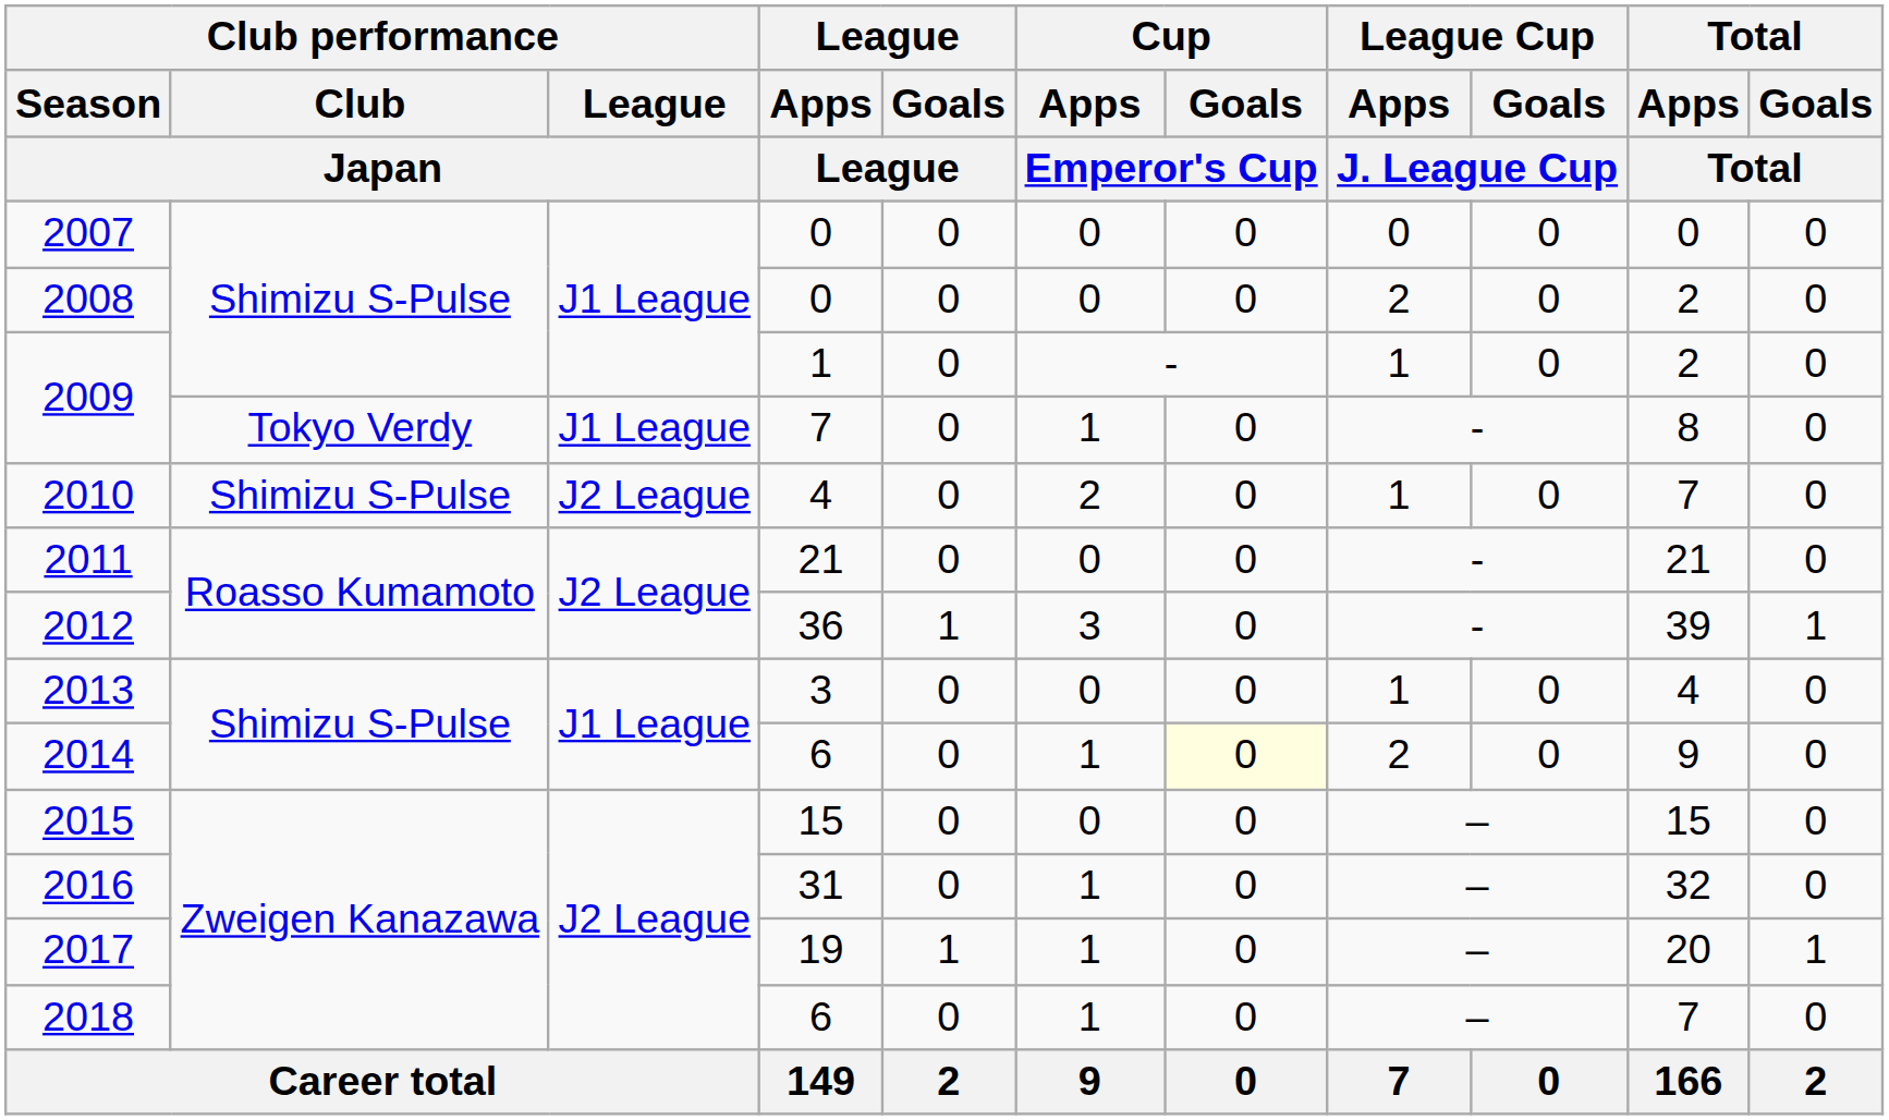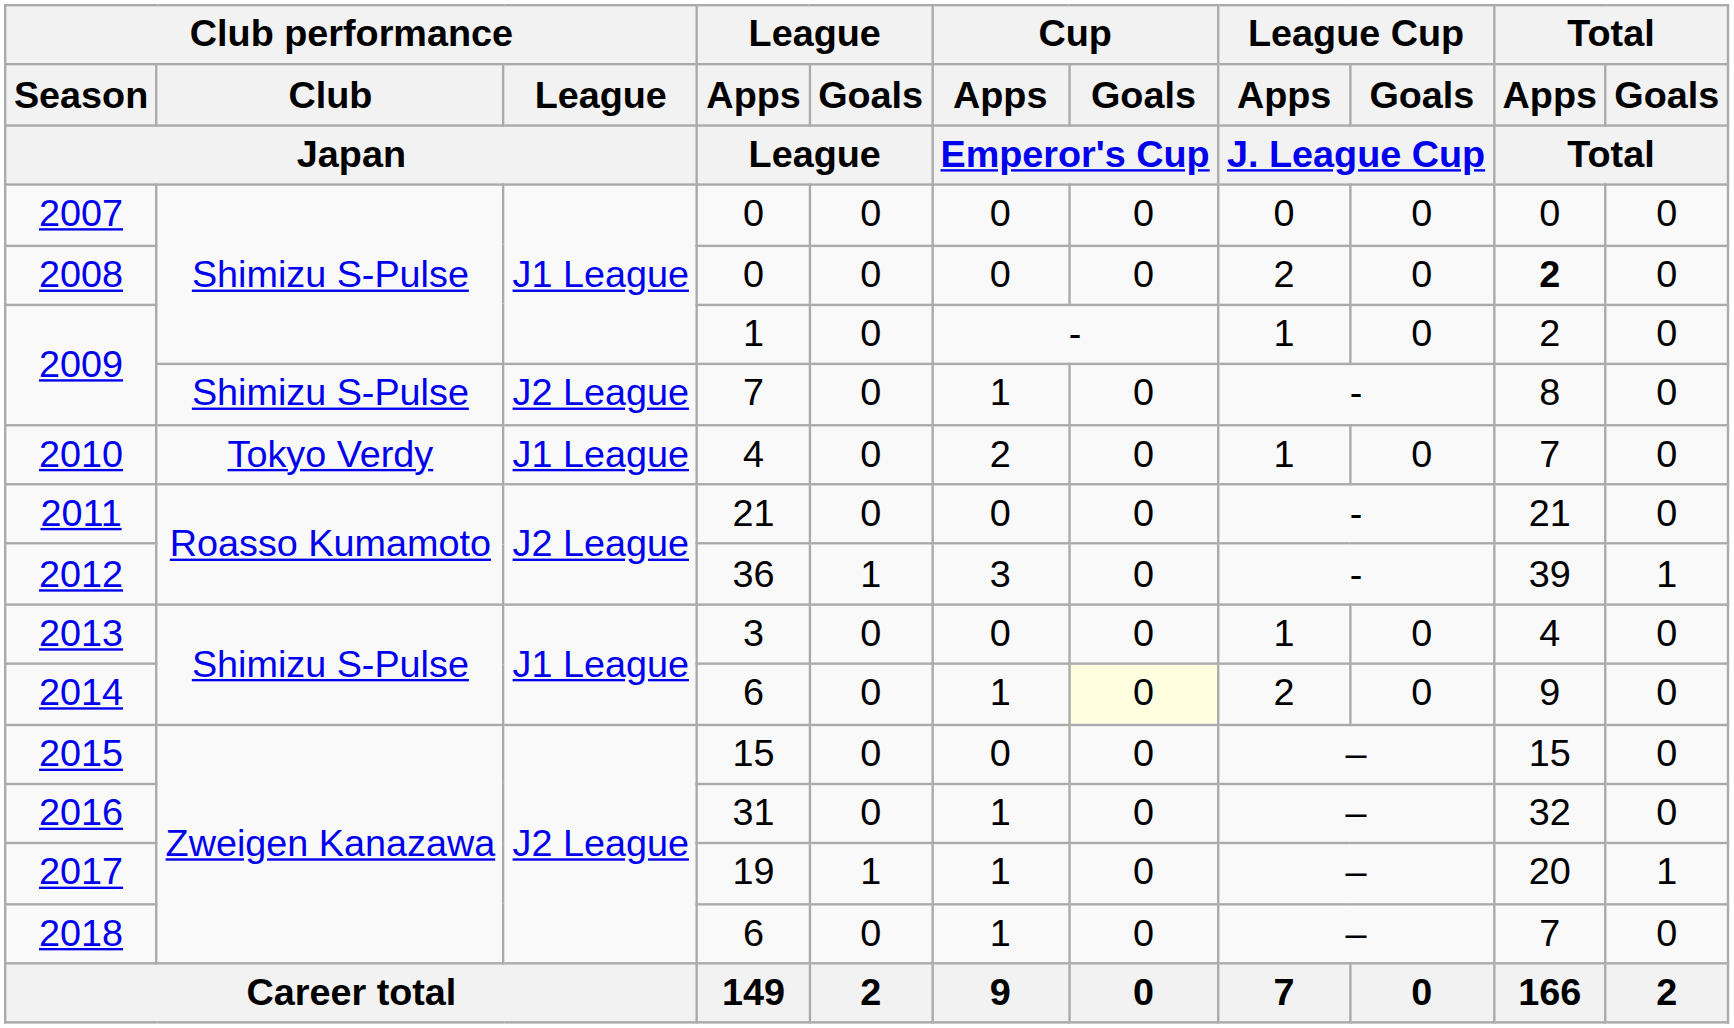2008 | Total / Apps / Total: normal -> bold
2009 / 7 | Club performance / Club / Japan: Tokyo Verdy -> Shimizu S-Pulse
2009 / 7 | Club performance / League / Japan: J1 League -> J2 League
2010 | Club performance / Club / Japan: Shimizu S-Pulse -> Tokyo Verdy
2010 | Club performance / League / Japan: J2 League -> J1 League
